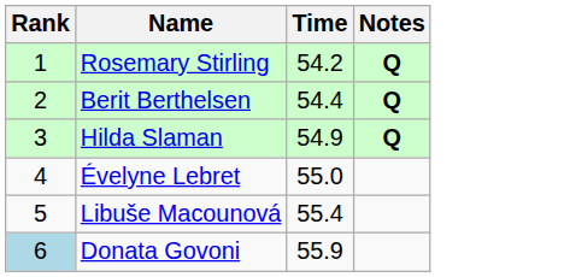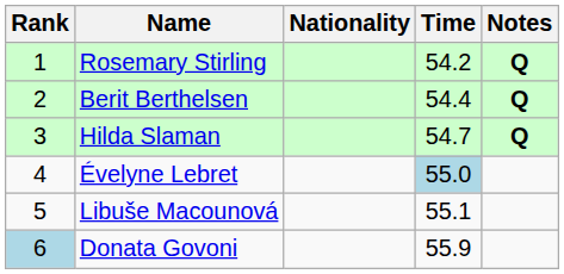+ column: Nationality
Hilda Slaman | Time: 54.9 -> 54.7
Évelyne Lebret | Time: no background -> lightblue background
Libuše Macounová | Time: 55.4 -> 55.1
